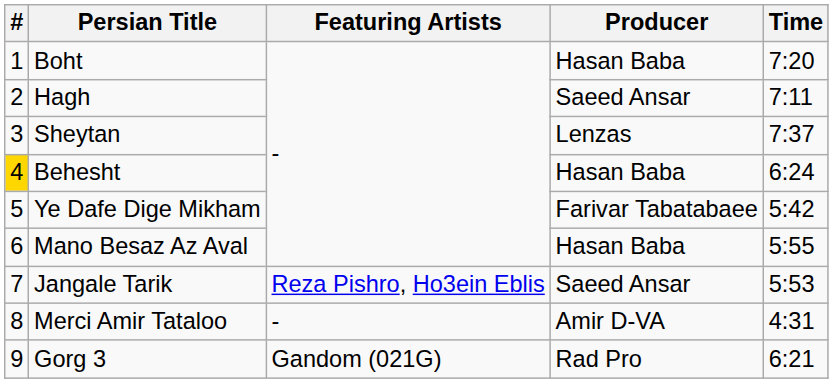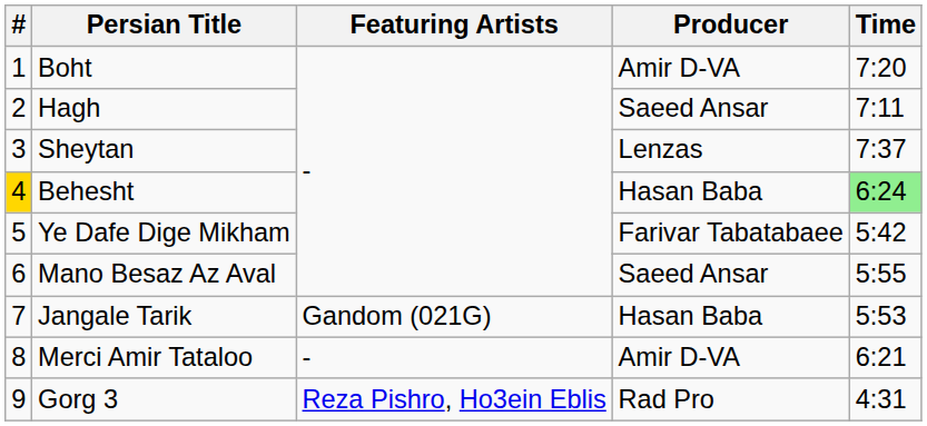Boht | Producer: Hasan Baba -> Amir D-VA
Behesht | Time: no background -> lightgreen background
Mano Besaz Az Aval | Producer: Hasan Baba -> Saeed Ansar
Jangale Tarik | Featuring Artists: Reza Pishro, Ho3ein Eblis -> Gandom (021G)
Jangale Tarik | Producer: Saeed Ansar -> Hasan Baba
Merci Amir Tataloo | Time: 4:31 -> 6:21
Gorg 3 | Featuring Artists: Gandom (021G) -> Reza Pishro, Ho3ein Eblis
Gorg 3 | Time: 6:21 -> 4:31
